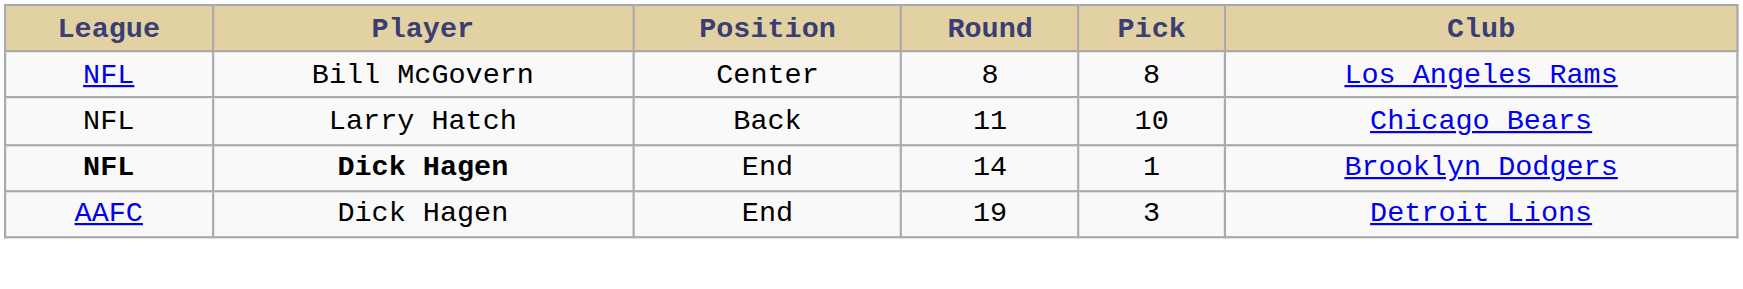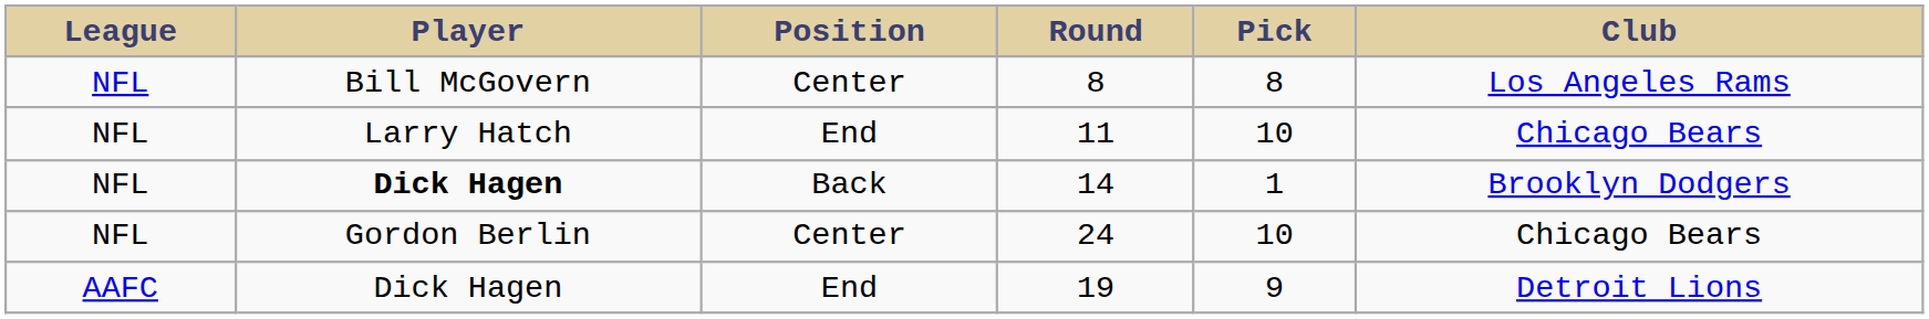11 | Position: Back -> End
14 | League: bold -> normal
14 | Position: End -> Back
+ row: NFL | Gordon Berlin | Center | 24 | 10 | Chicago Bears
19 | Pick: 3 -> 9
